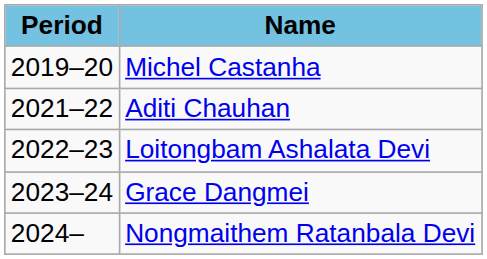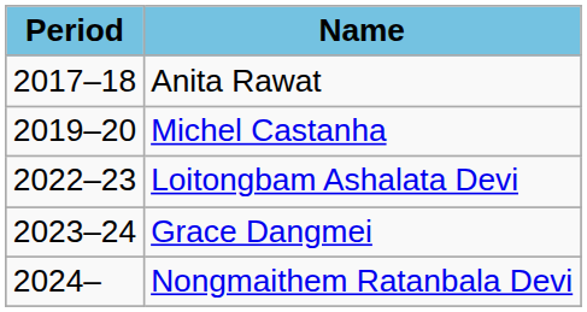+ row: 2017–18 | Anita Rawat
- row: 2021–22 | Aditi Chauhan
